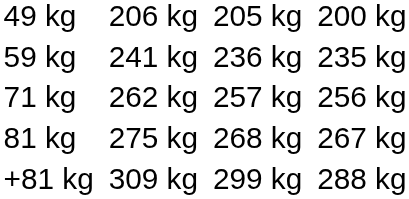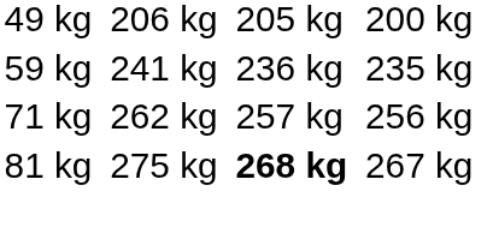81 kg | column 5: normal -> bold
- row: +81 kg | 309 kg | 299 kg | 288 kg
